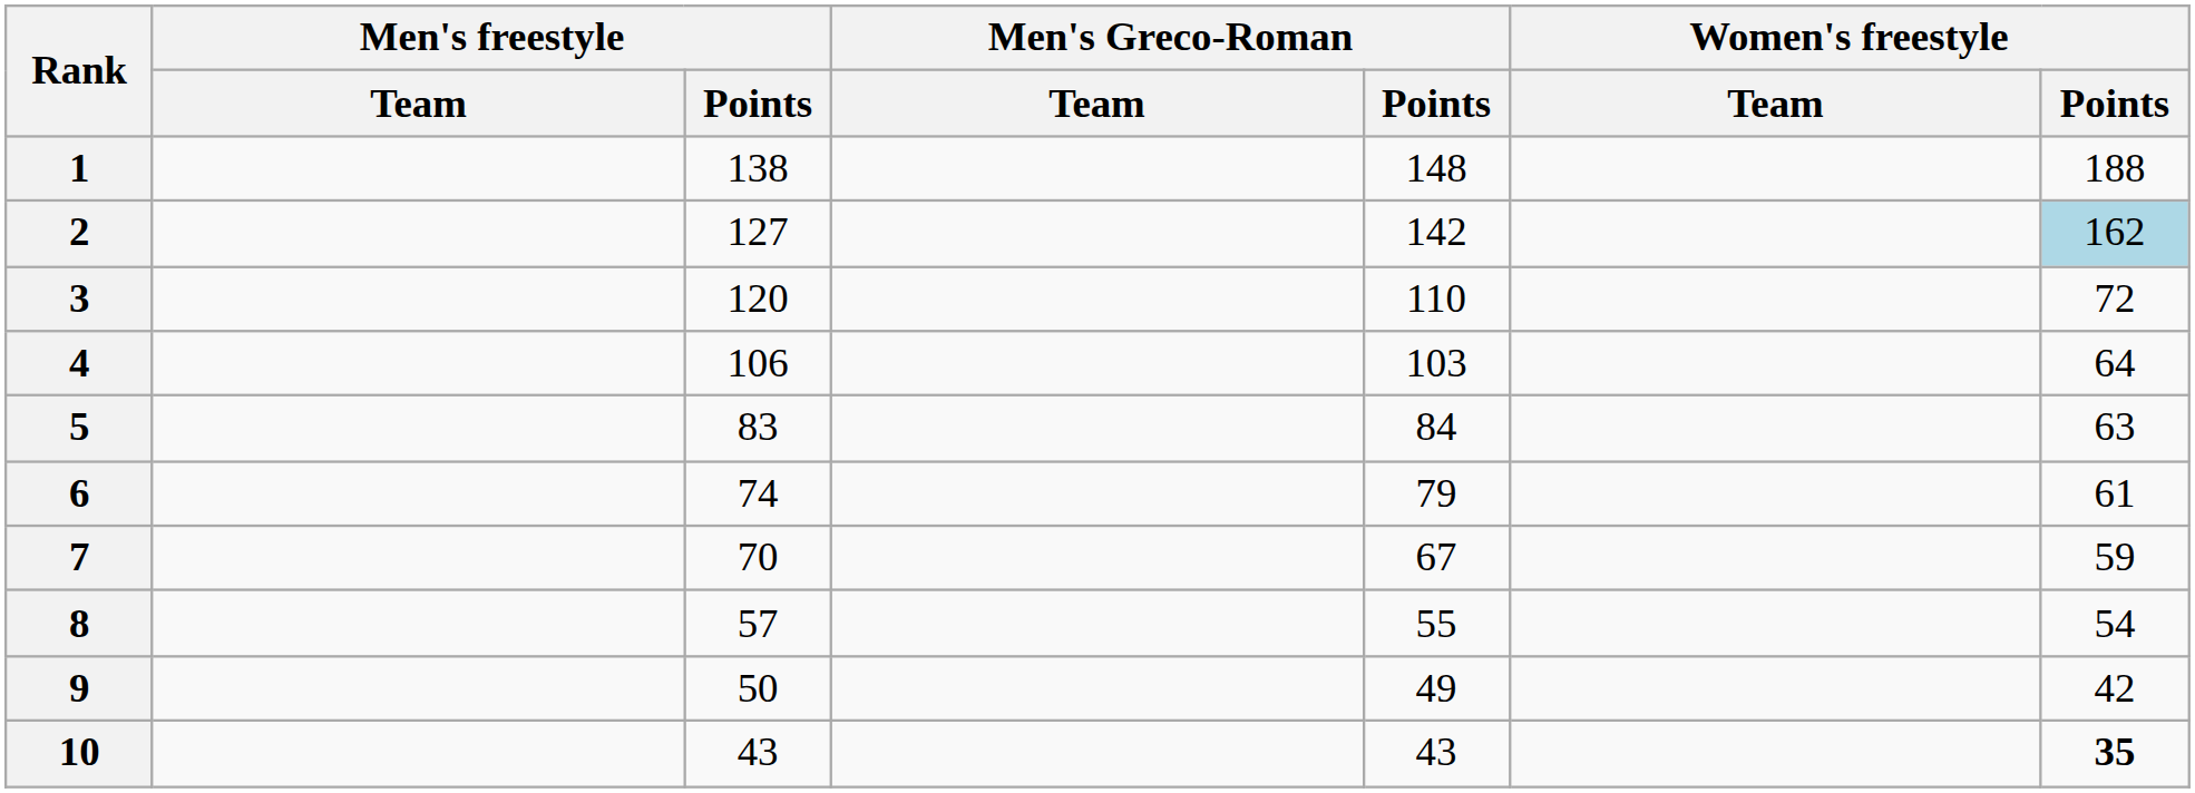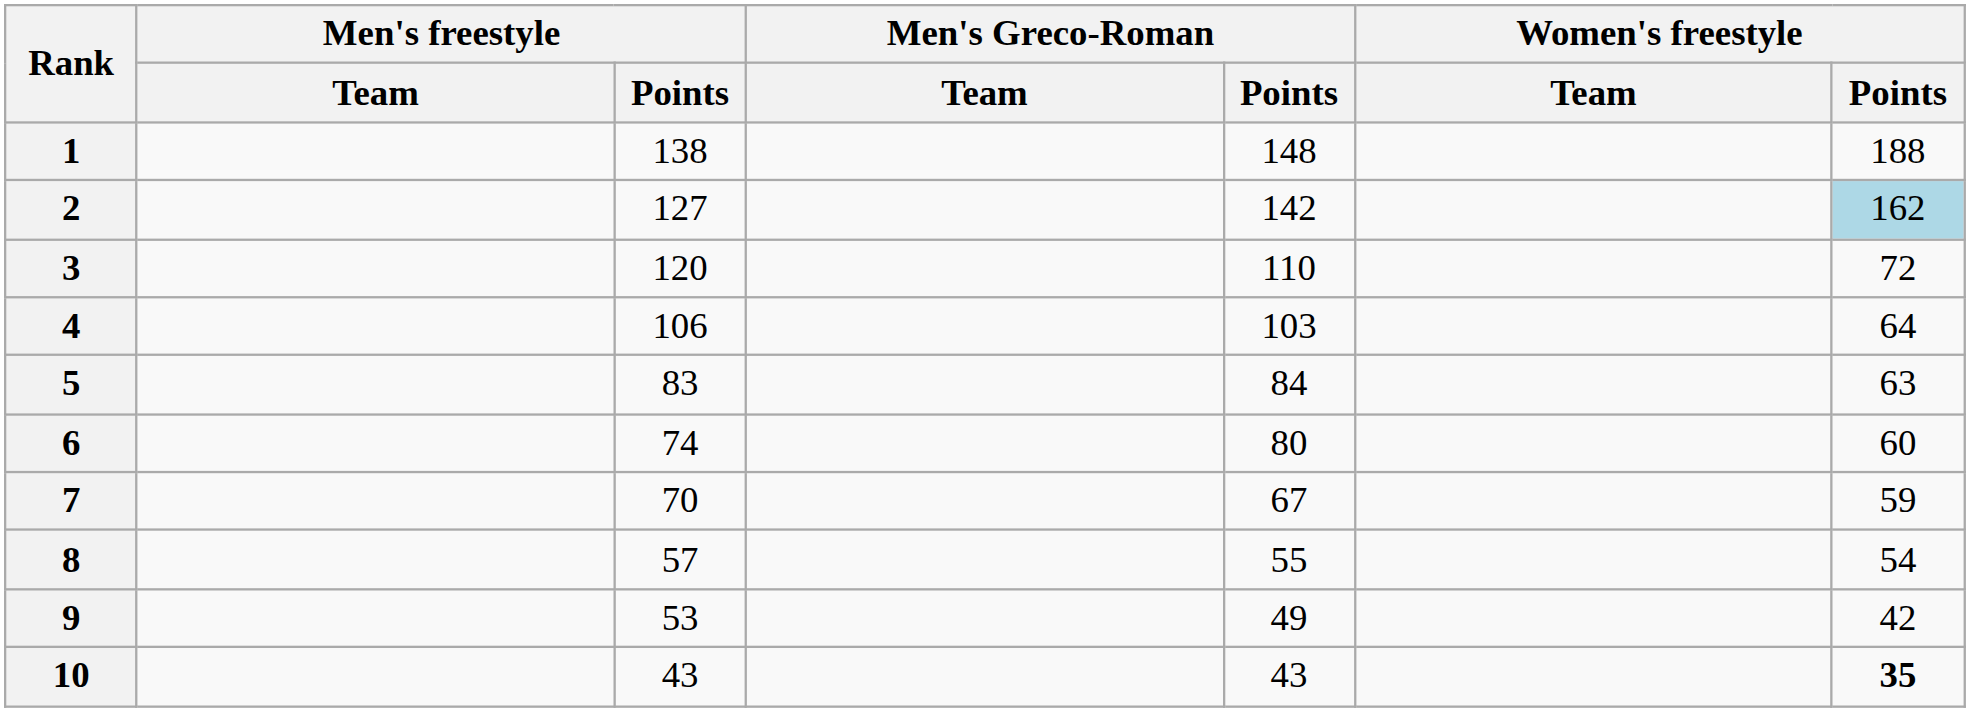6 | Men's Greco-Roman / Points: 79 -> 80
6 | Women's freestyle / Points: 61 -> 60
9 | Men's freestyle / Points: 50 -> 53
